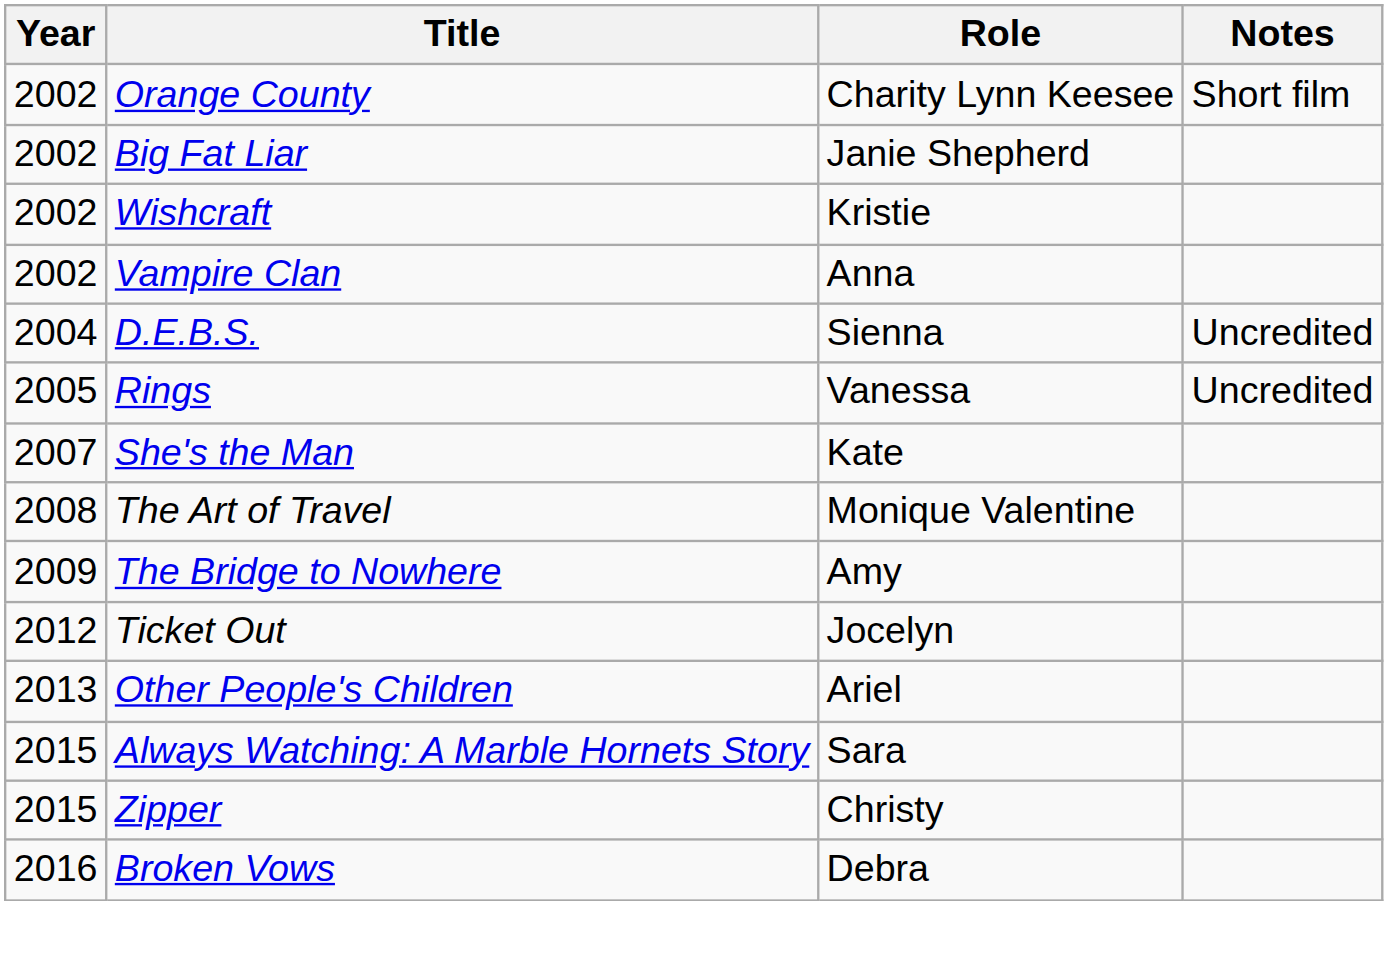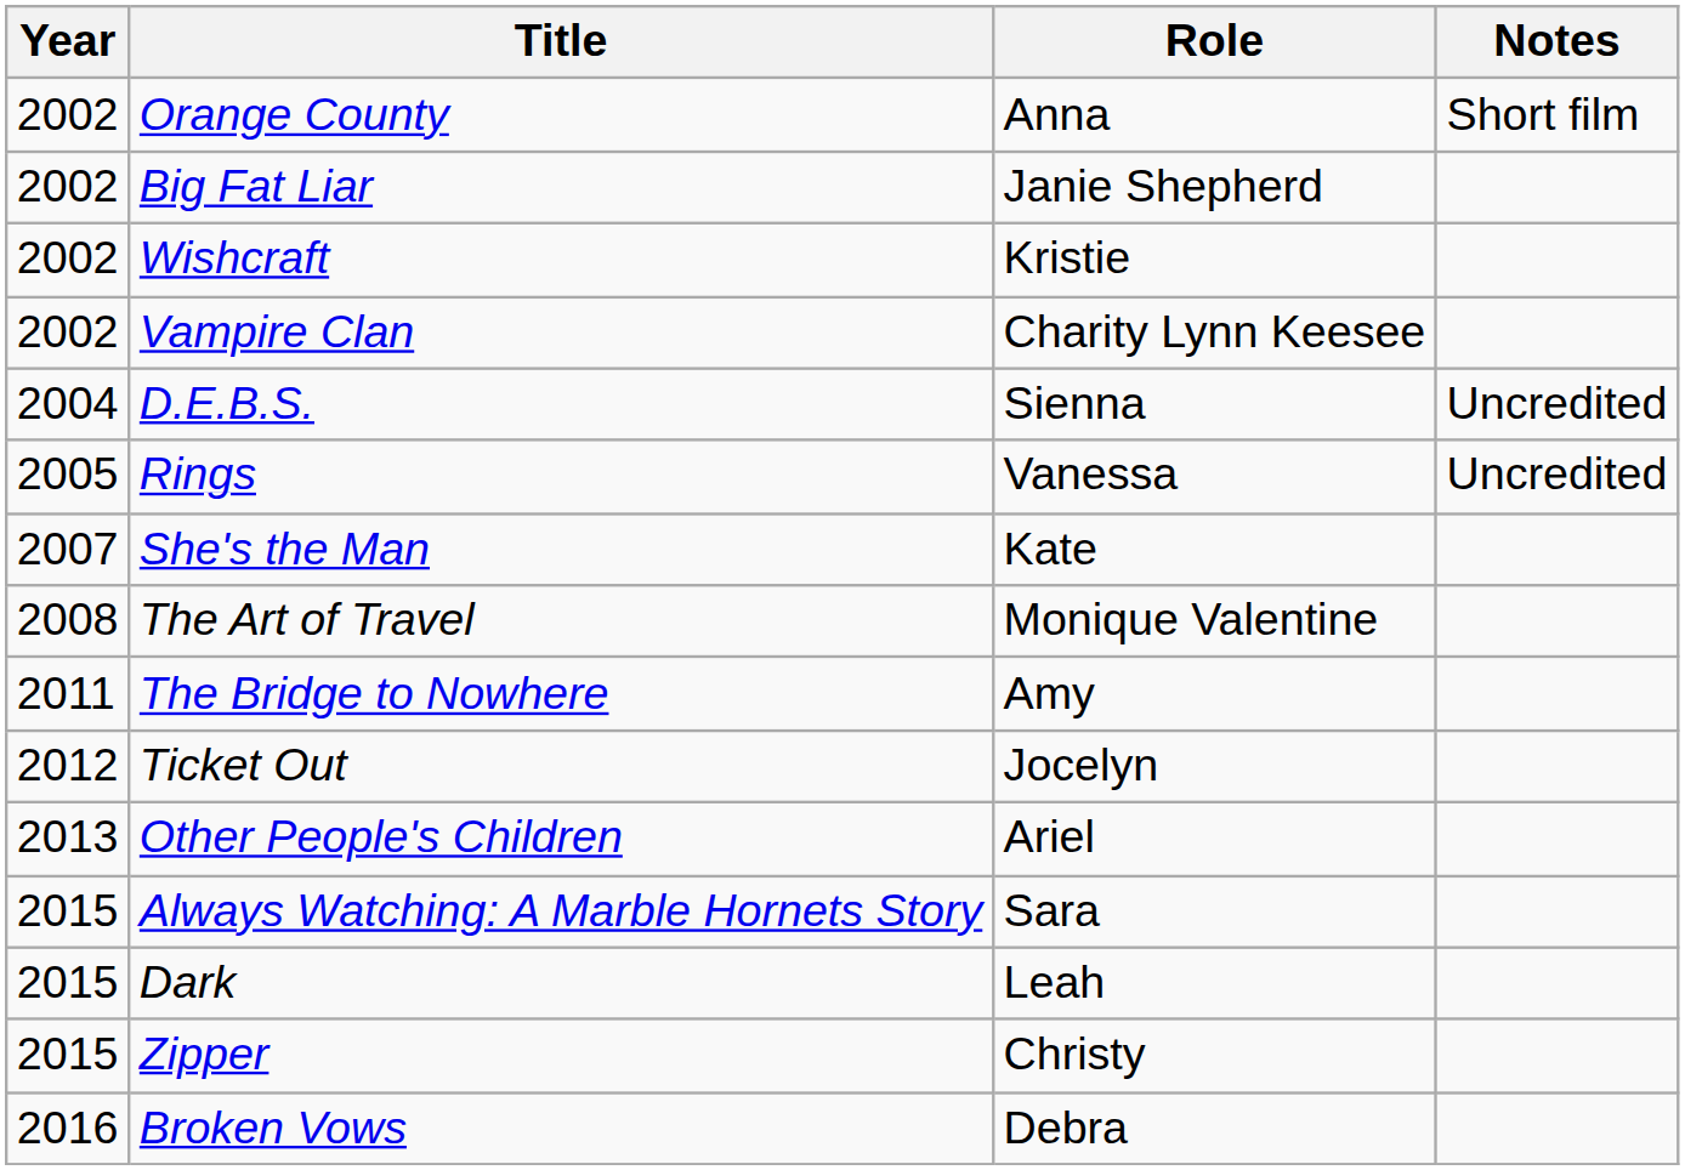Orange County | Role: Charity Lynn Keesee -> Anna
Vampire Clan | Role: Anna -> Charity Lynn Keesee
The Bridge to Nowhere | Year: 2009 -> 2011
+ row: 2015 | Dark | Leah
